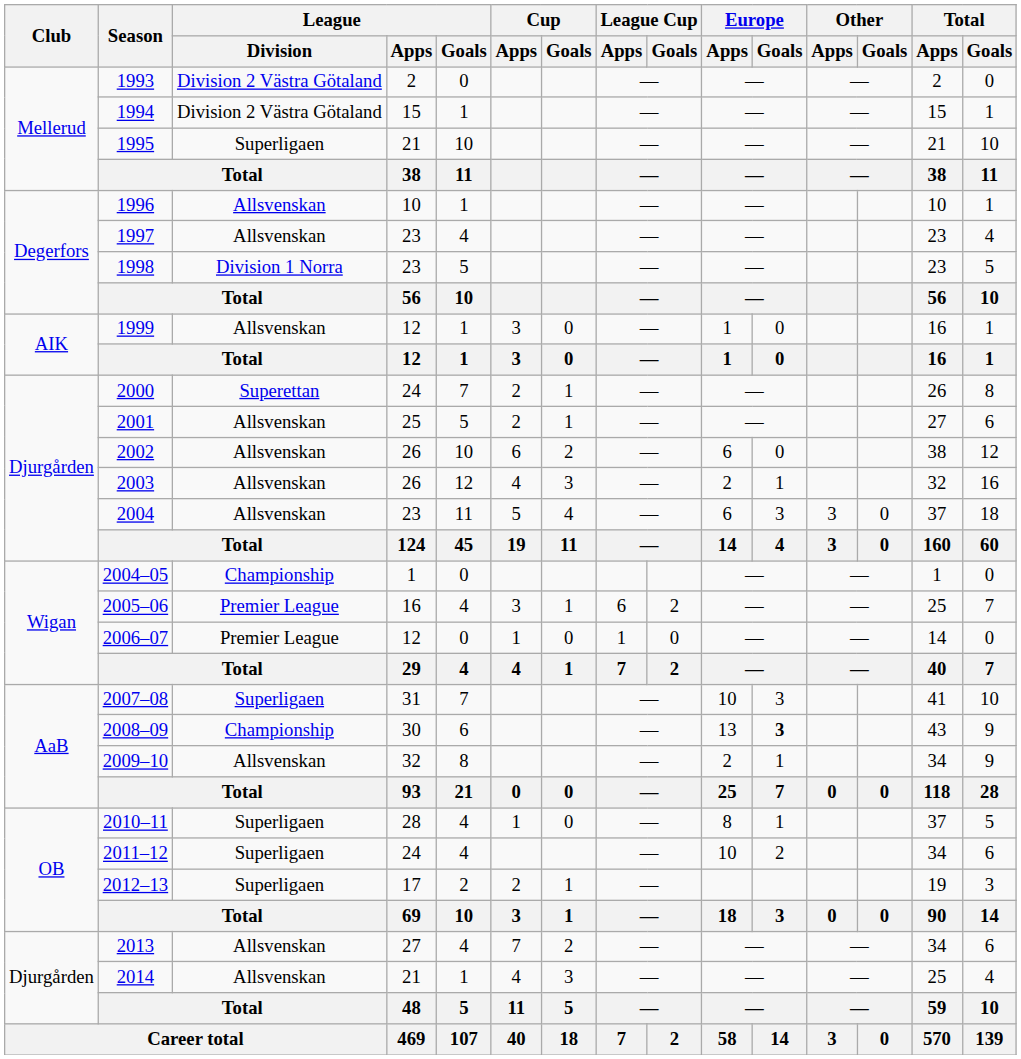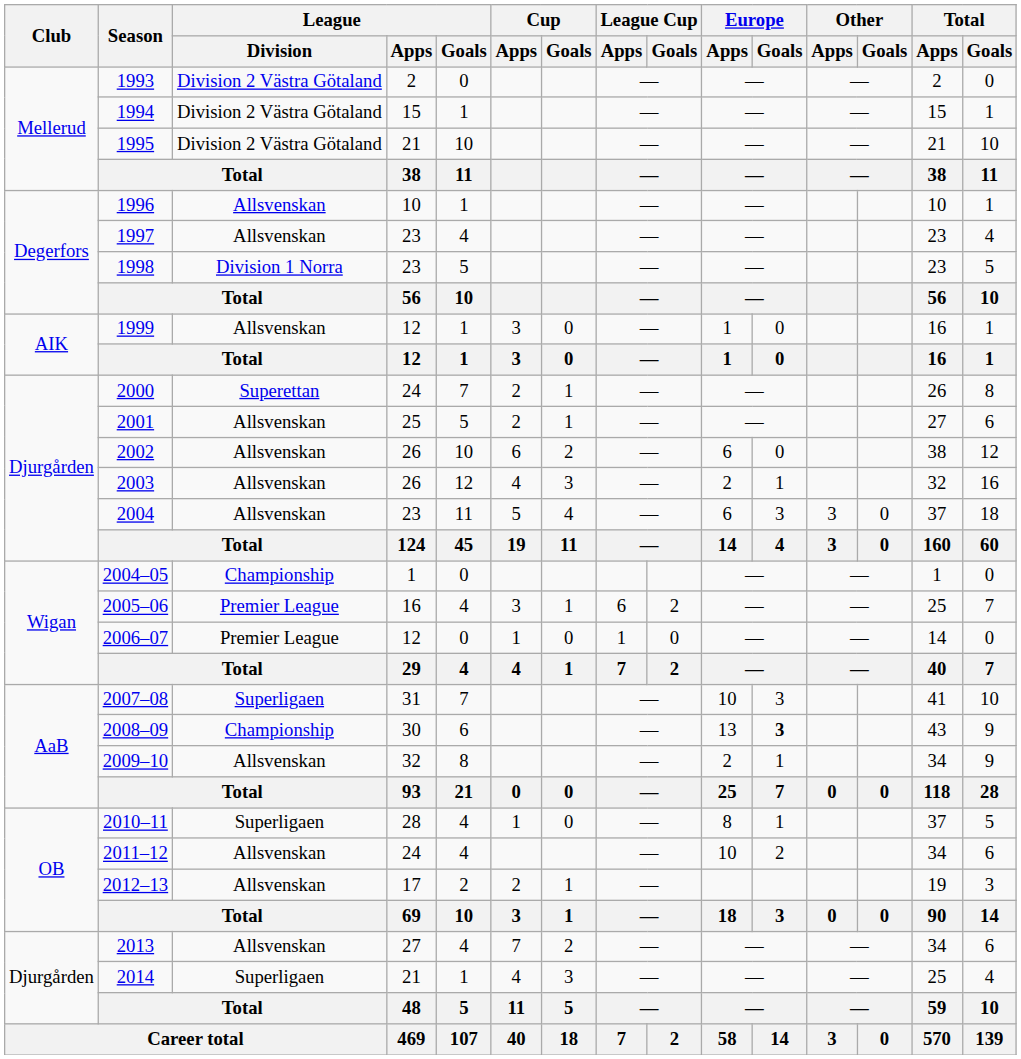1995 | League / Division: Superligaen -> Division 2 Västra Götaland
2011–12 | League / Division: Superligaen -> Allsvenskan
2012–13 | League / Division: Superligaen -> Allsvenskan
2014 | League / Division: Allsvenskan -> Superligaen
